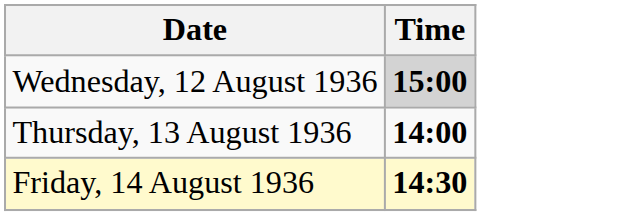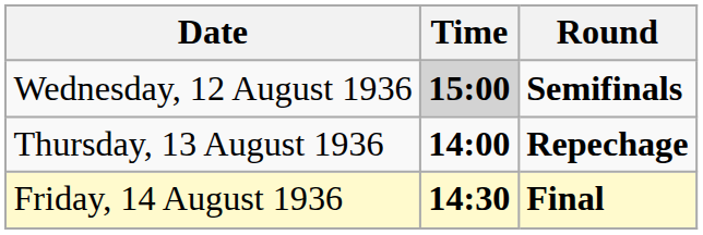+ column: Round | Semifinals | Repechage | Final
